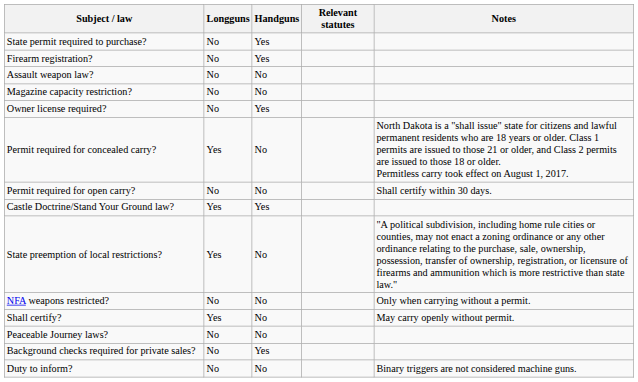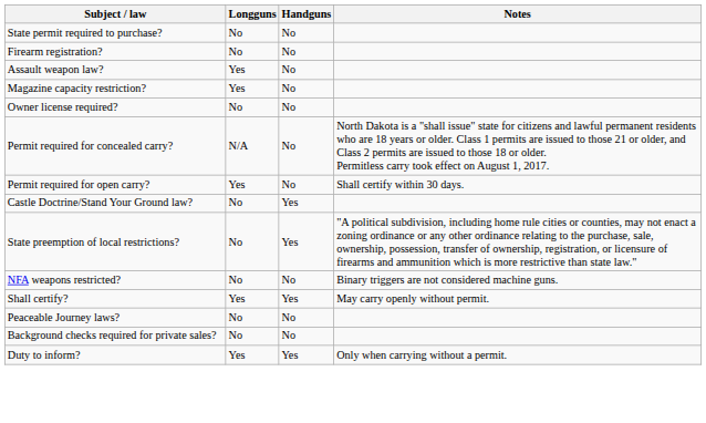- column: Relevant statutes
State permit required to purchase? | Handguns: Yes -> No
Firearm registration? | Handguns: Yes -> No
Assault weapon law? | Longguns: No -> Yes
Magazine capacity restriction? | Longguns: No -> Yes
Owner license required? | Handguns: Yes -> No
Permit required for concealed carry? | Longguns: Yes -> N/A
Permit required for open carry? | Longguns: No -> Yes
Castle Doctrine/Stand Your Ground law? | Longguns: Yes -> No
State preemption of local restrictions? | Longguns: Yes -> No
State preemption of local restrictions? | Handguns: No -> Yes
NFA weapons restricted? | Notes: Only when carrying without a permit. -> Binary triggers are not considered machine guns.
Shall certify? | Handguns: No -> Yes
Background checks required for private sales? | Handguns: Yes -> No
Duty to inform? | Longguns: No -> Yes
Duty to inform? | Handguns: No -> Yes
Duty to inform? | Notes: Binary triggers are not considered machine guns. -> Only when carrying without a permit.
